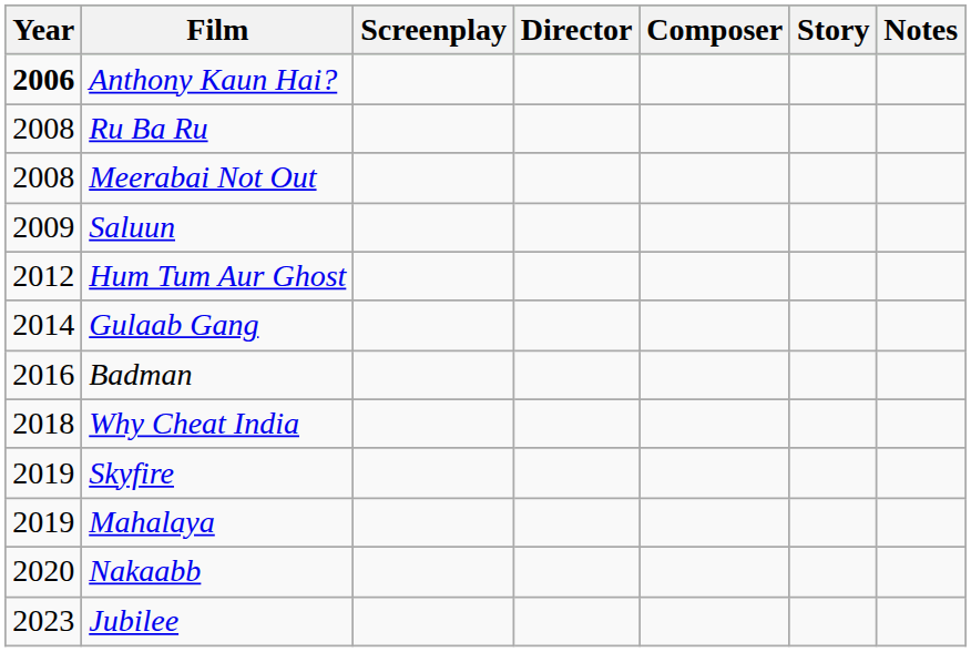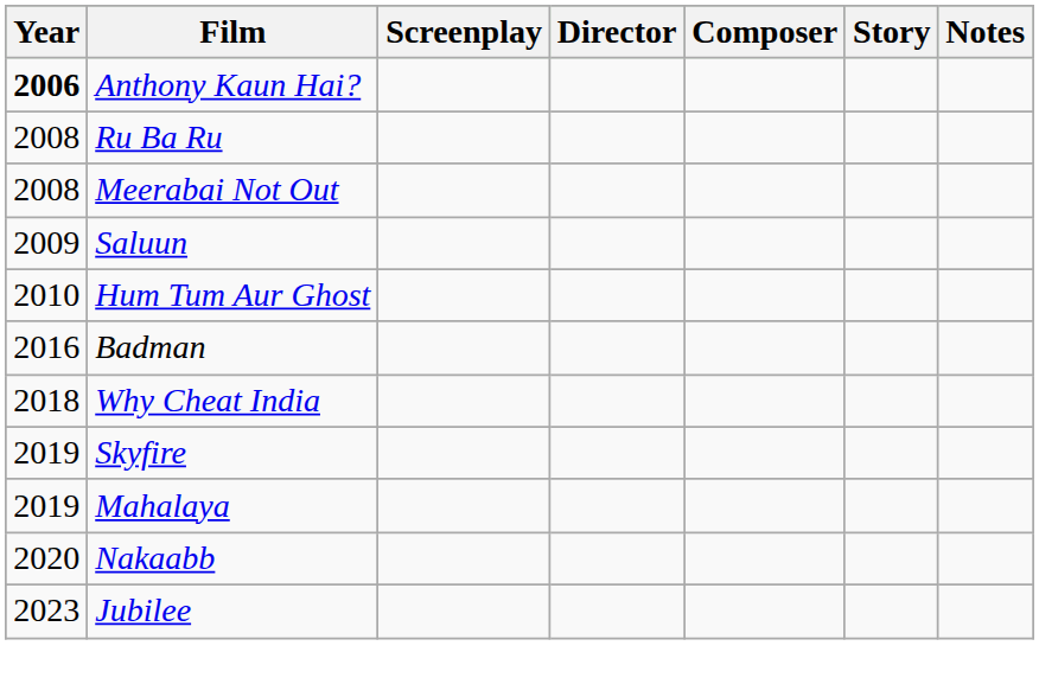Hum Tum Aur Ghost | Year: 2012 -> 2010
- row: 2014 | Gulaab Gang
